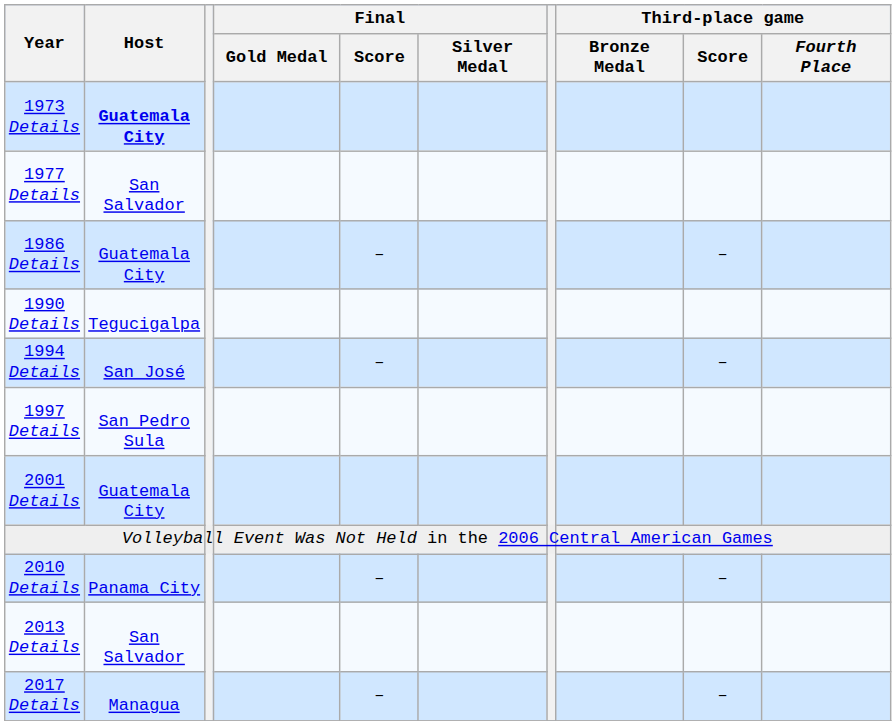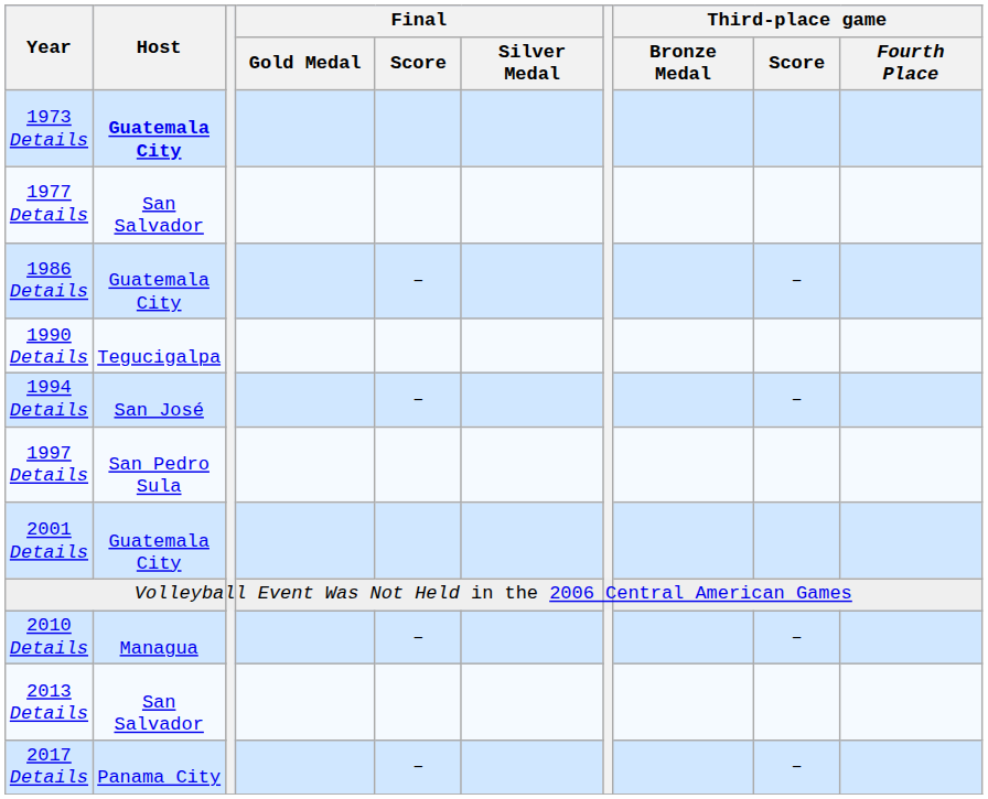2010 Details | Host: Panama City -> Managua
2017 Details | Host: Managua -> Panama City
